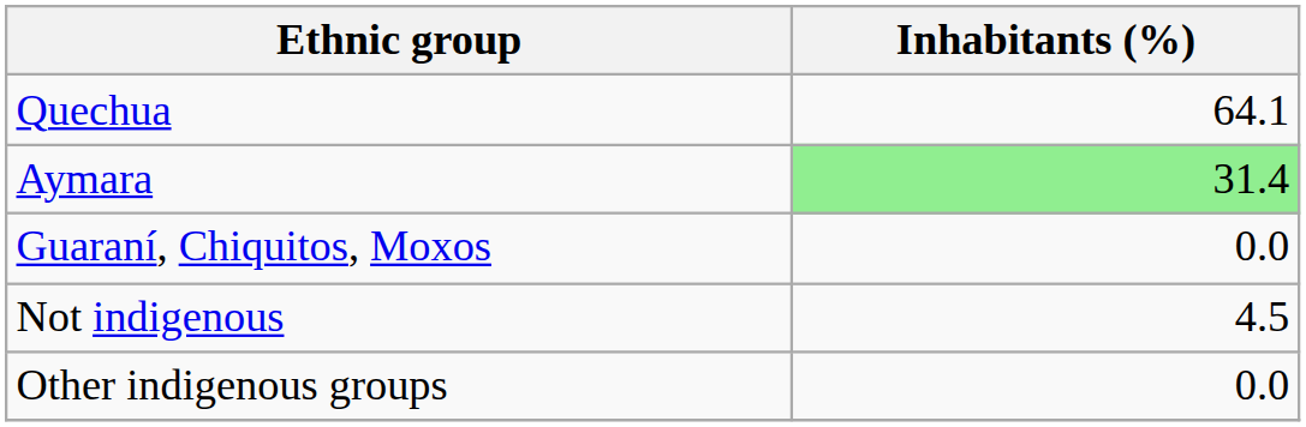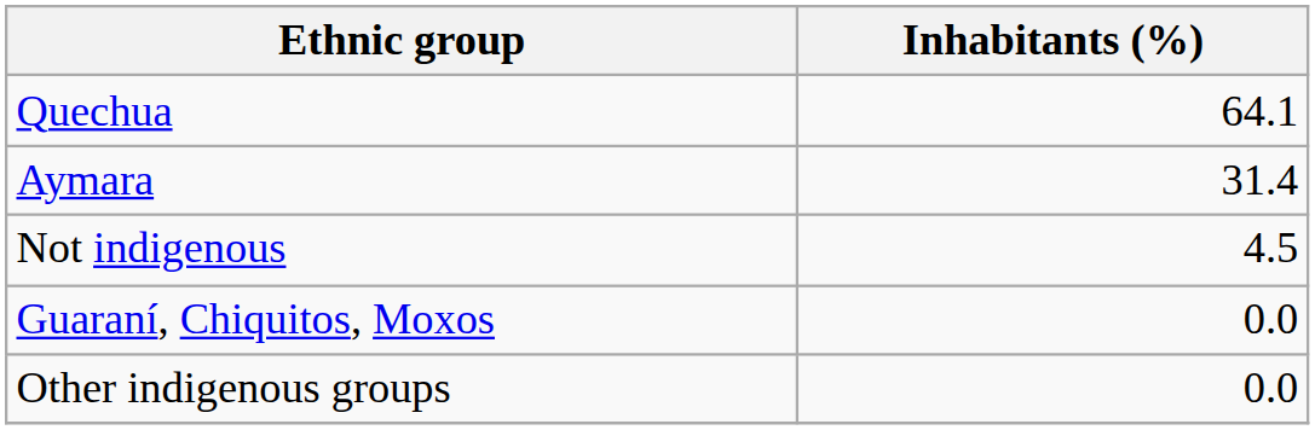Aymara | Inhabitants (%): lightgreen background -> no background
rows swapped: Guaraní, Chiquitos, Moxos <-> Not indigenous
